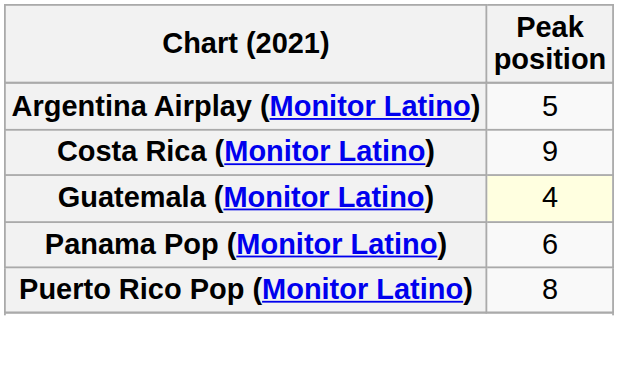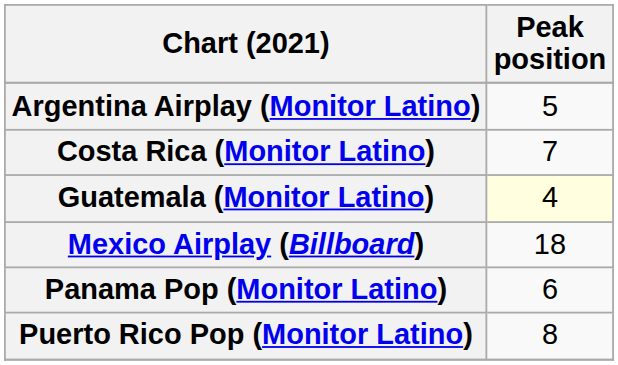Costa Rica (Monitor Latino) | Peak position: 9 -> 7
+ row: Mexico Airplay (Billboard) | 18
